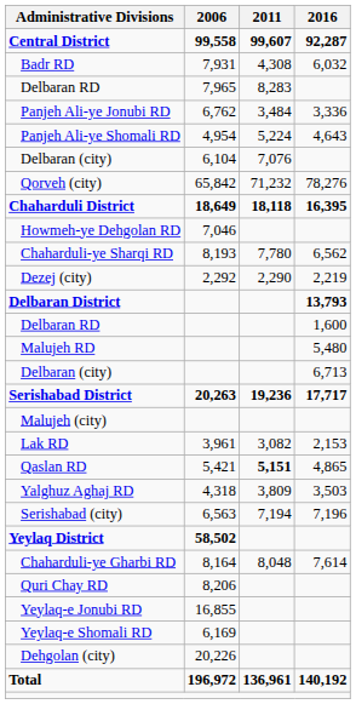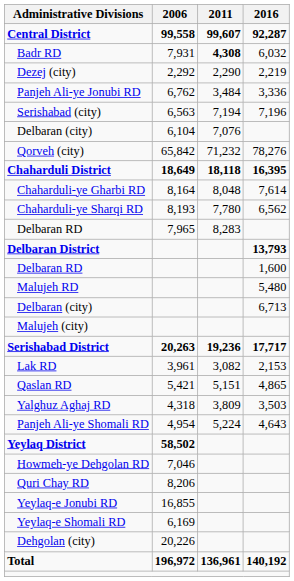Badr RD | 2011: normal -> bold
rows swapped: Delbaran RD / 7,965 <-> Dezej (city)
rows swapped: Panjeh Ali-ye Shomali RD <-> Serishabad (city)
rows swapped: Chaharduli-ye Gharbi RD <-> Howmeh-ye Dehgolan RD
rows swapped: Malujeh (city) <-> Serishabad District
Qaslan RD | 2011: bold -> normal
